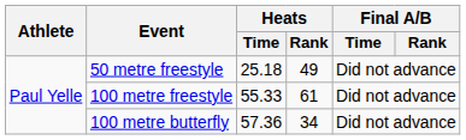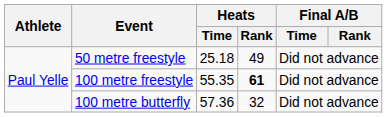100 metre freestyle | Heats / Time: 55.33 -> 55.35
100 metre freestyle | Heats / Rank: normal -> bold
100 metre butterfly | Heats / Rank: 34 -> 32
